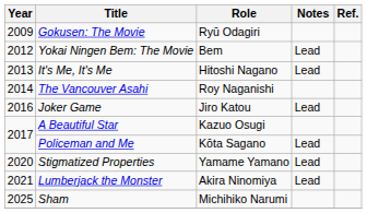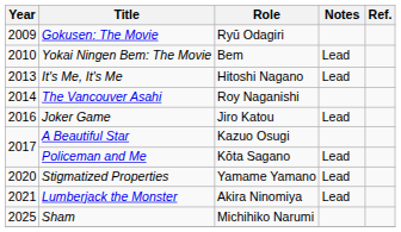Yokai Ningen Bem: The Movie | Year: 2012 -> 2010
